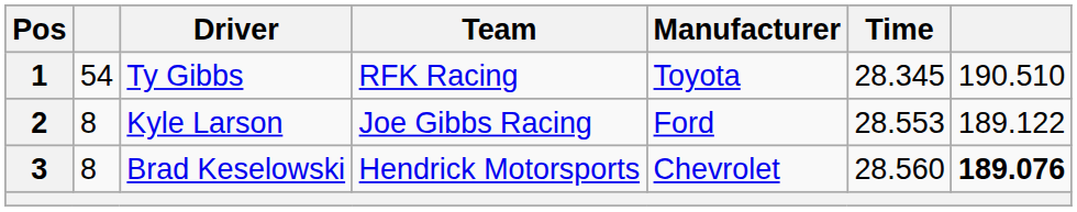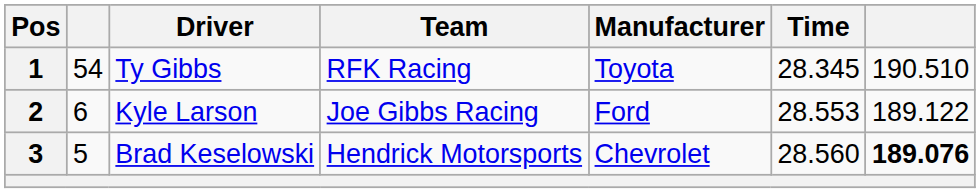2 | column 2: 8 -> 6
3 | column 2: 8 -> 5
